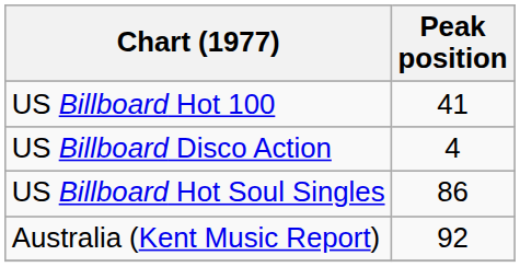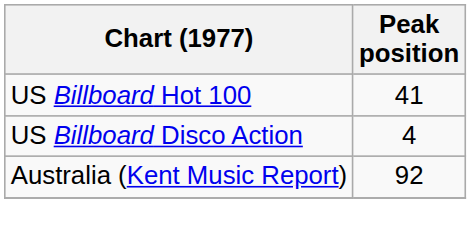- row: US Billboard Hot Soul Singles | 86
